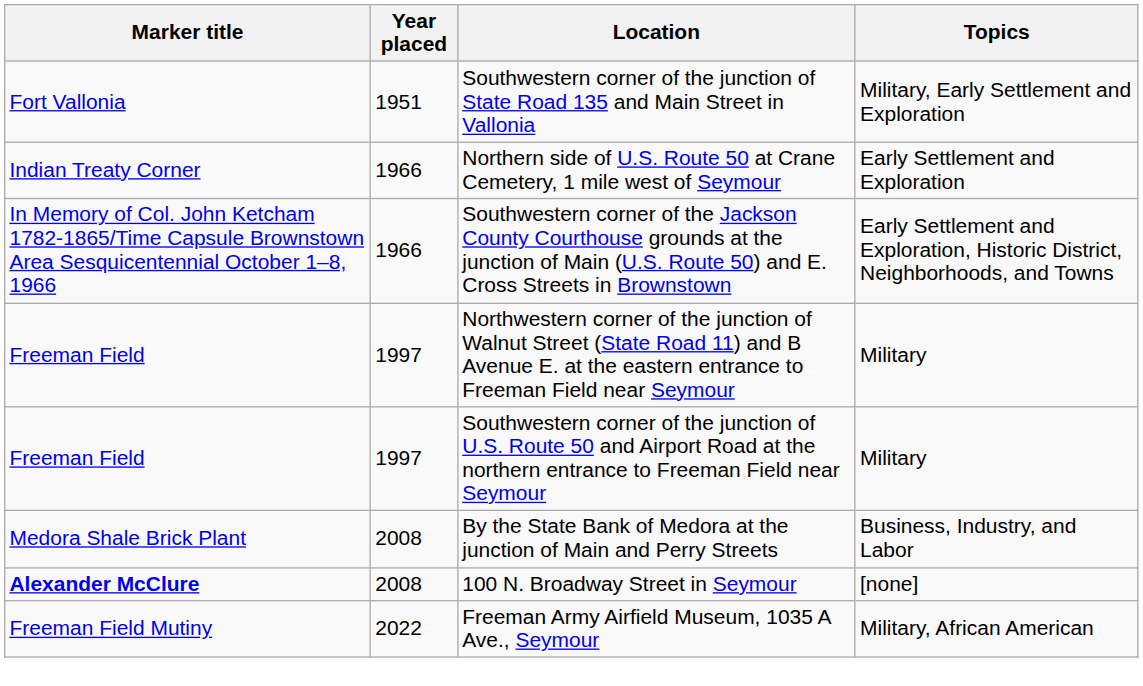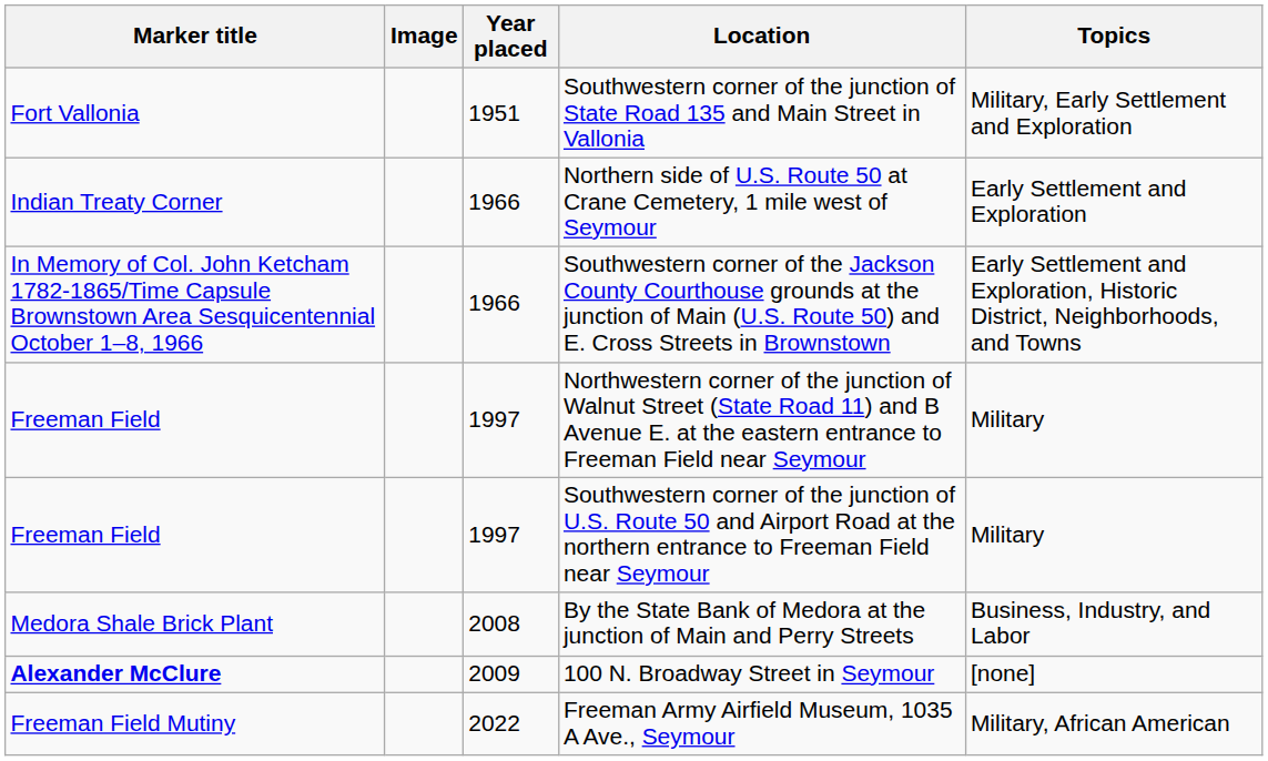+ column: Image
100 N. Broadway Street in Seymour | Year placed: 2008 -> 2009
